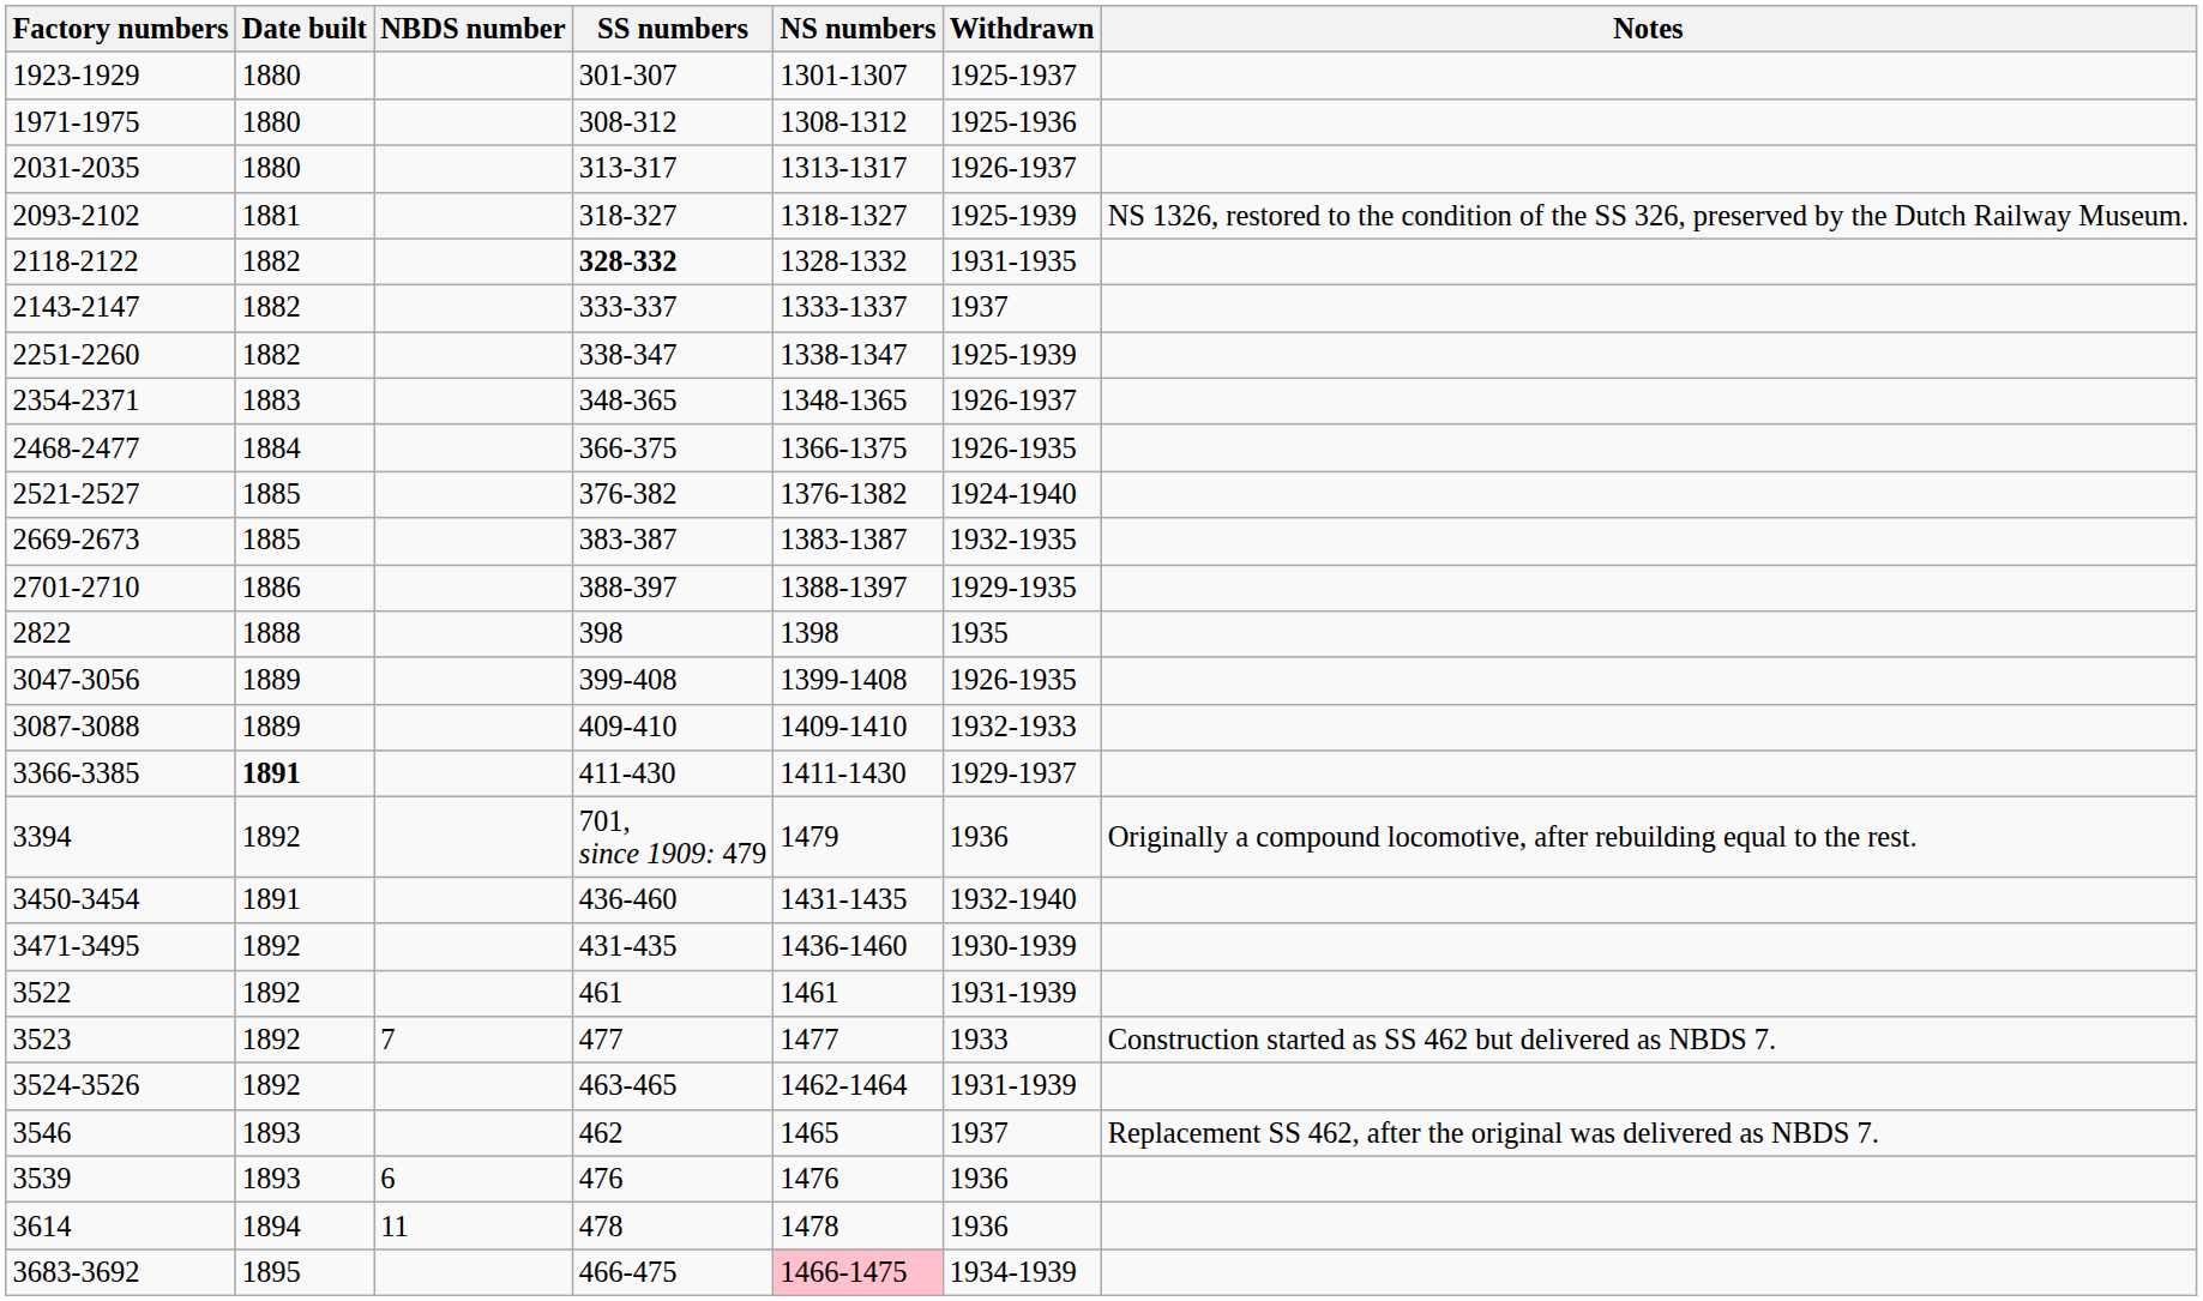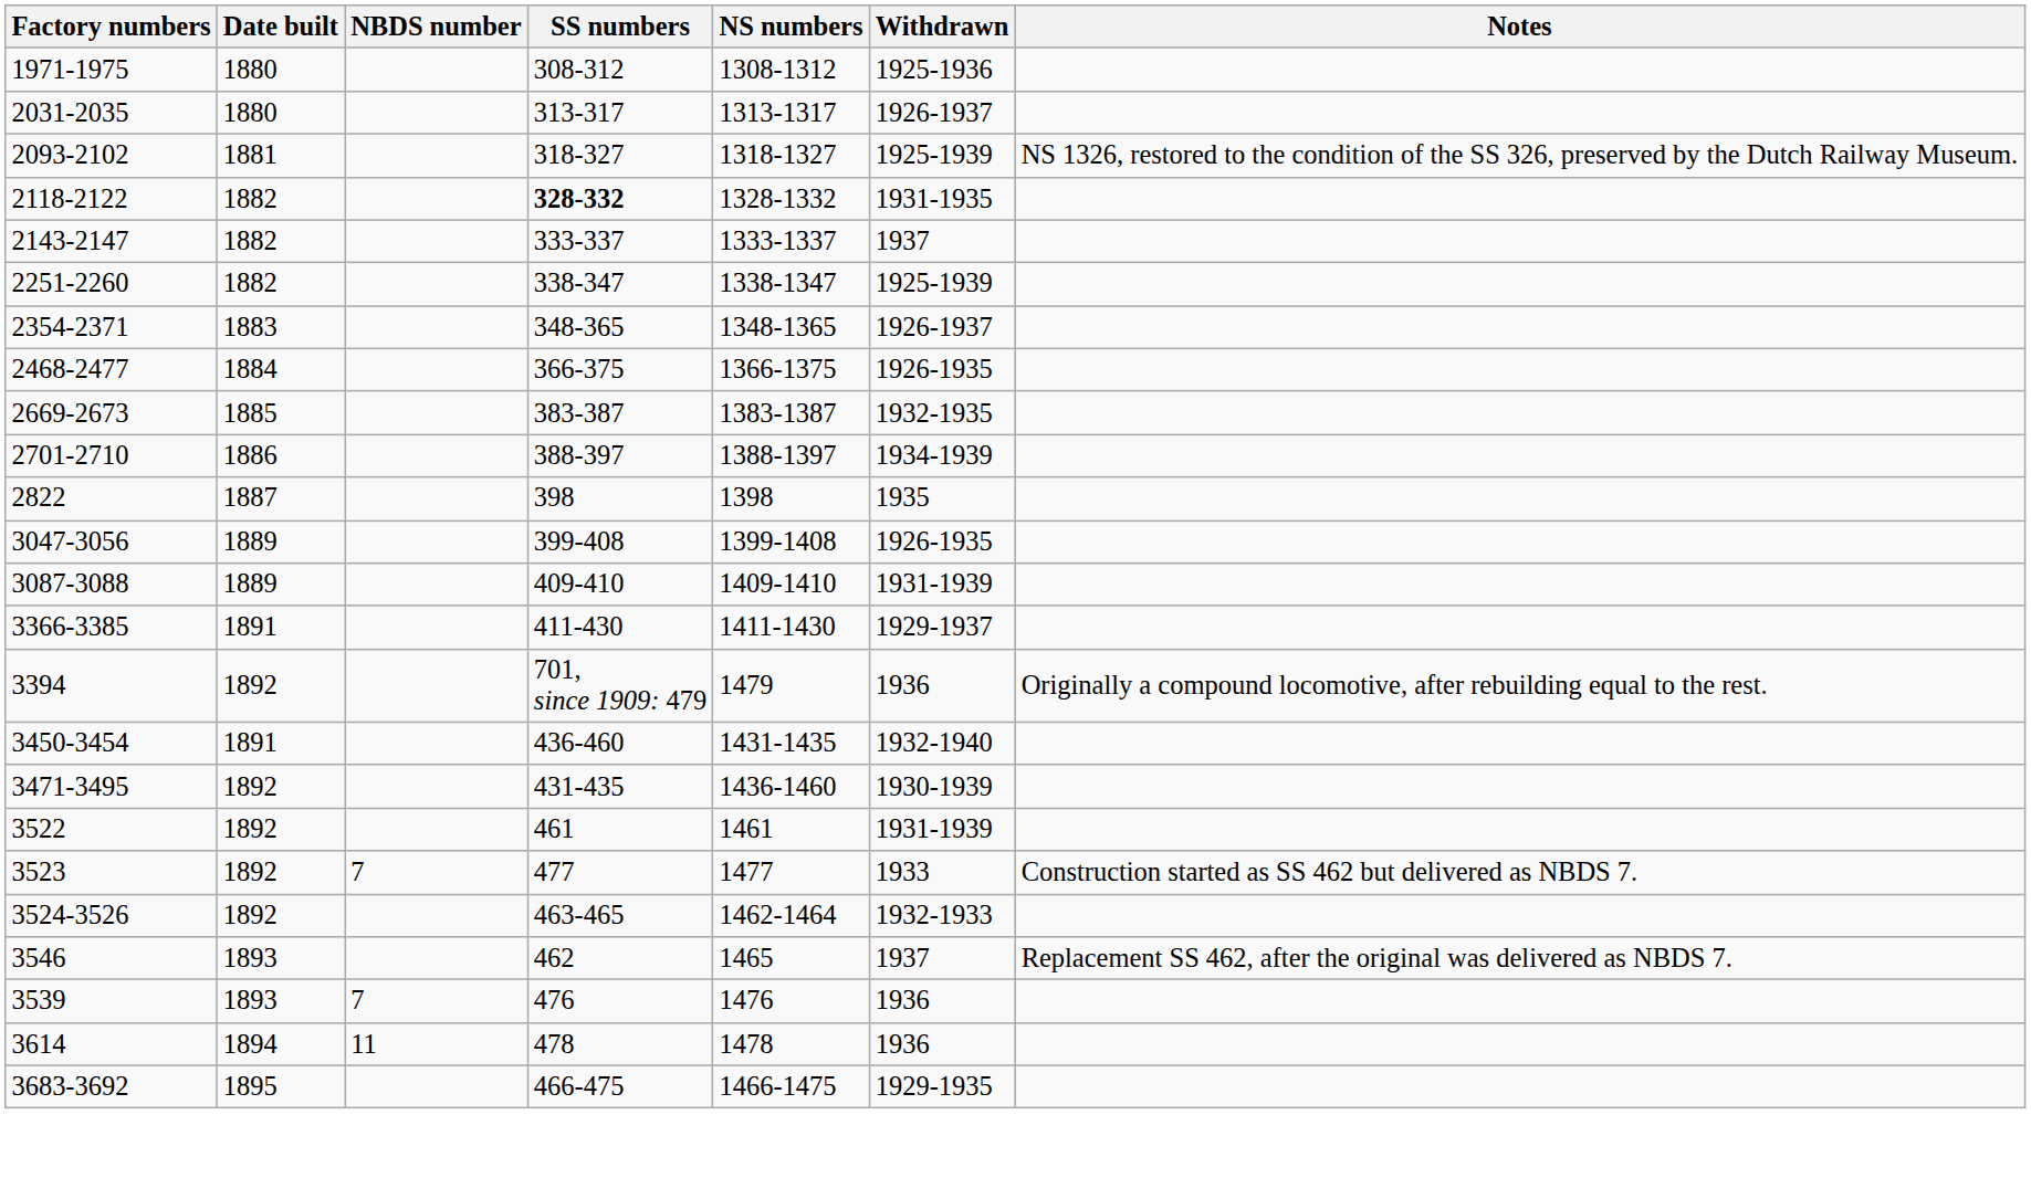- row: 1923-1929 | 1880 | 301-307 | 1301-1307 | 1925-1937
- row: 2521-2527 | 1885 | 376-382 | 1376-1382 | 1924-1940
2701-2710 | Withdrawn: 1929-1935 -> 1934-1939
2822 | Date built: 1888 -> 1887
3087-3088 | Withdrawn: 1932-1933 -> 1931-1939
3366-3385 | Date built: bold -> normal
3524-3526 | Withdrawn: 1931-1939 -> 1932-1933
3539 | NBDS number: 6 -> 7
3683-3692 | NS numbers: pink background -> no background
3683-3692 | Withdrawn: 1934-1939 -> 1929-1935
